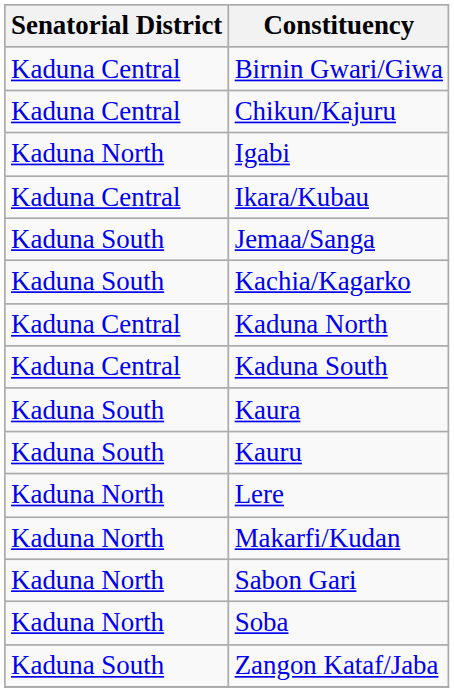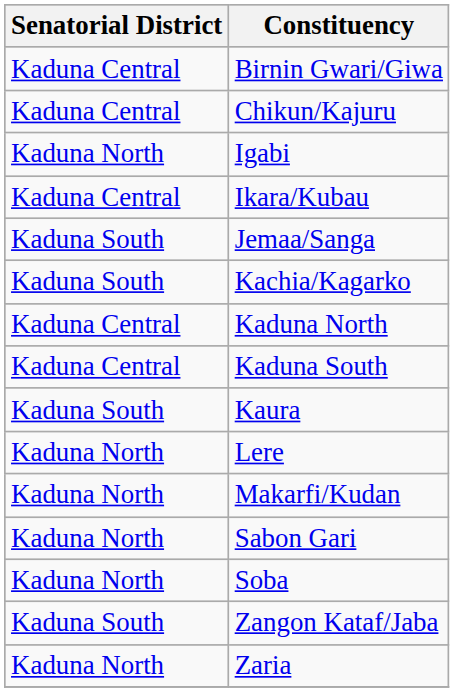- row: Kaduna South | Kauru
+ row: Kaduna North | Zaria
